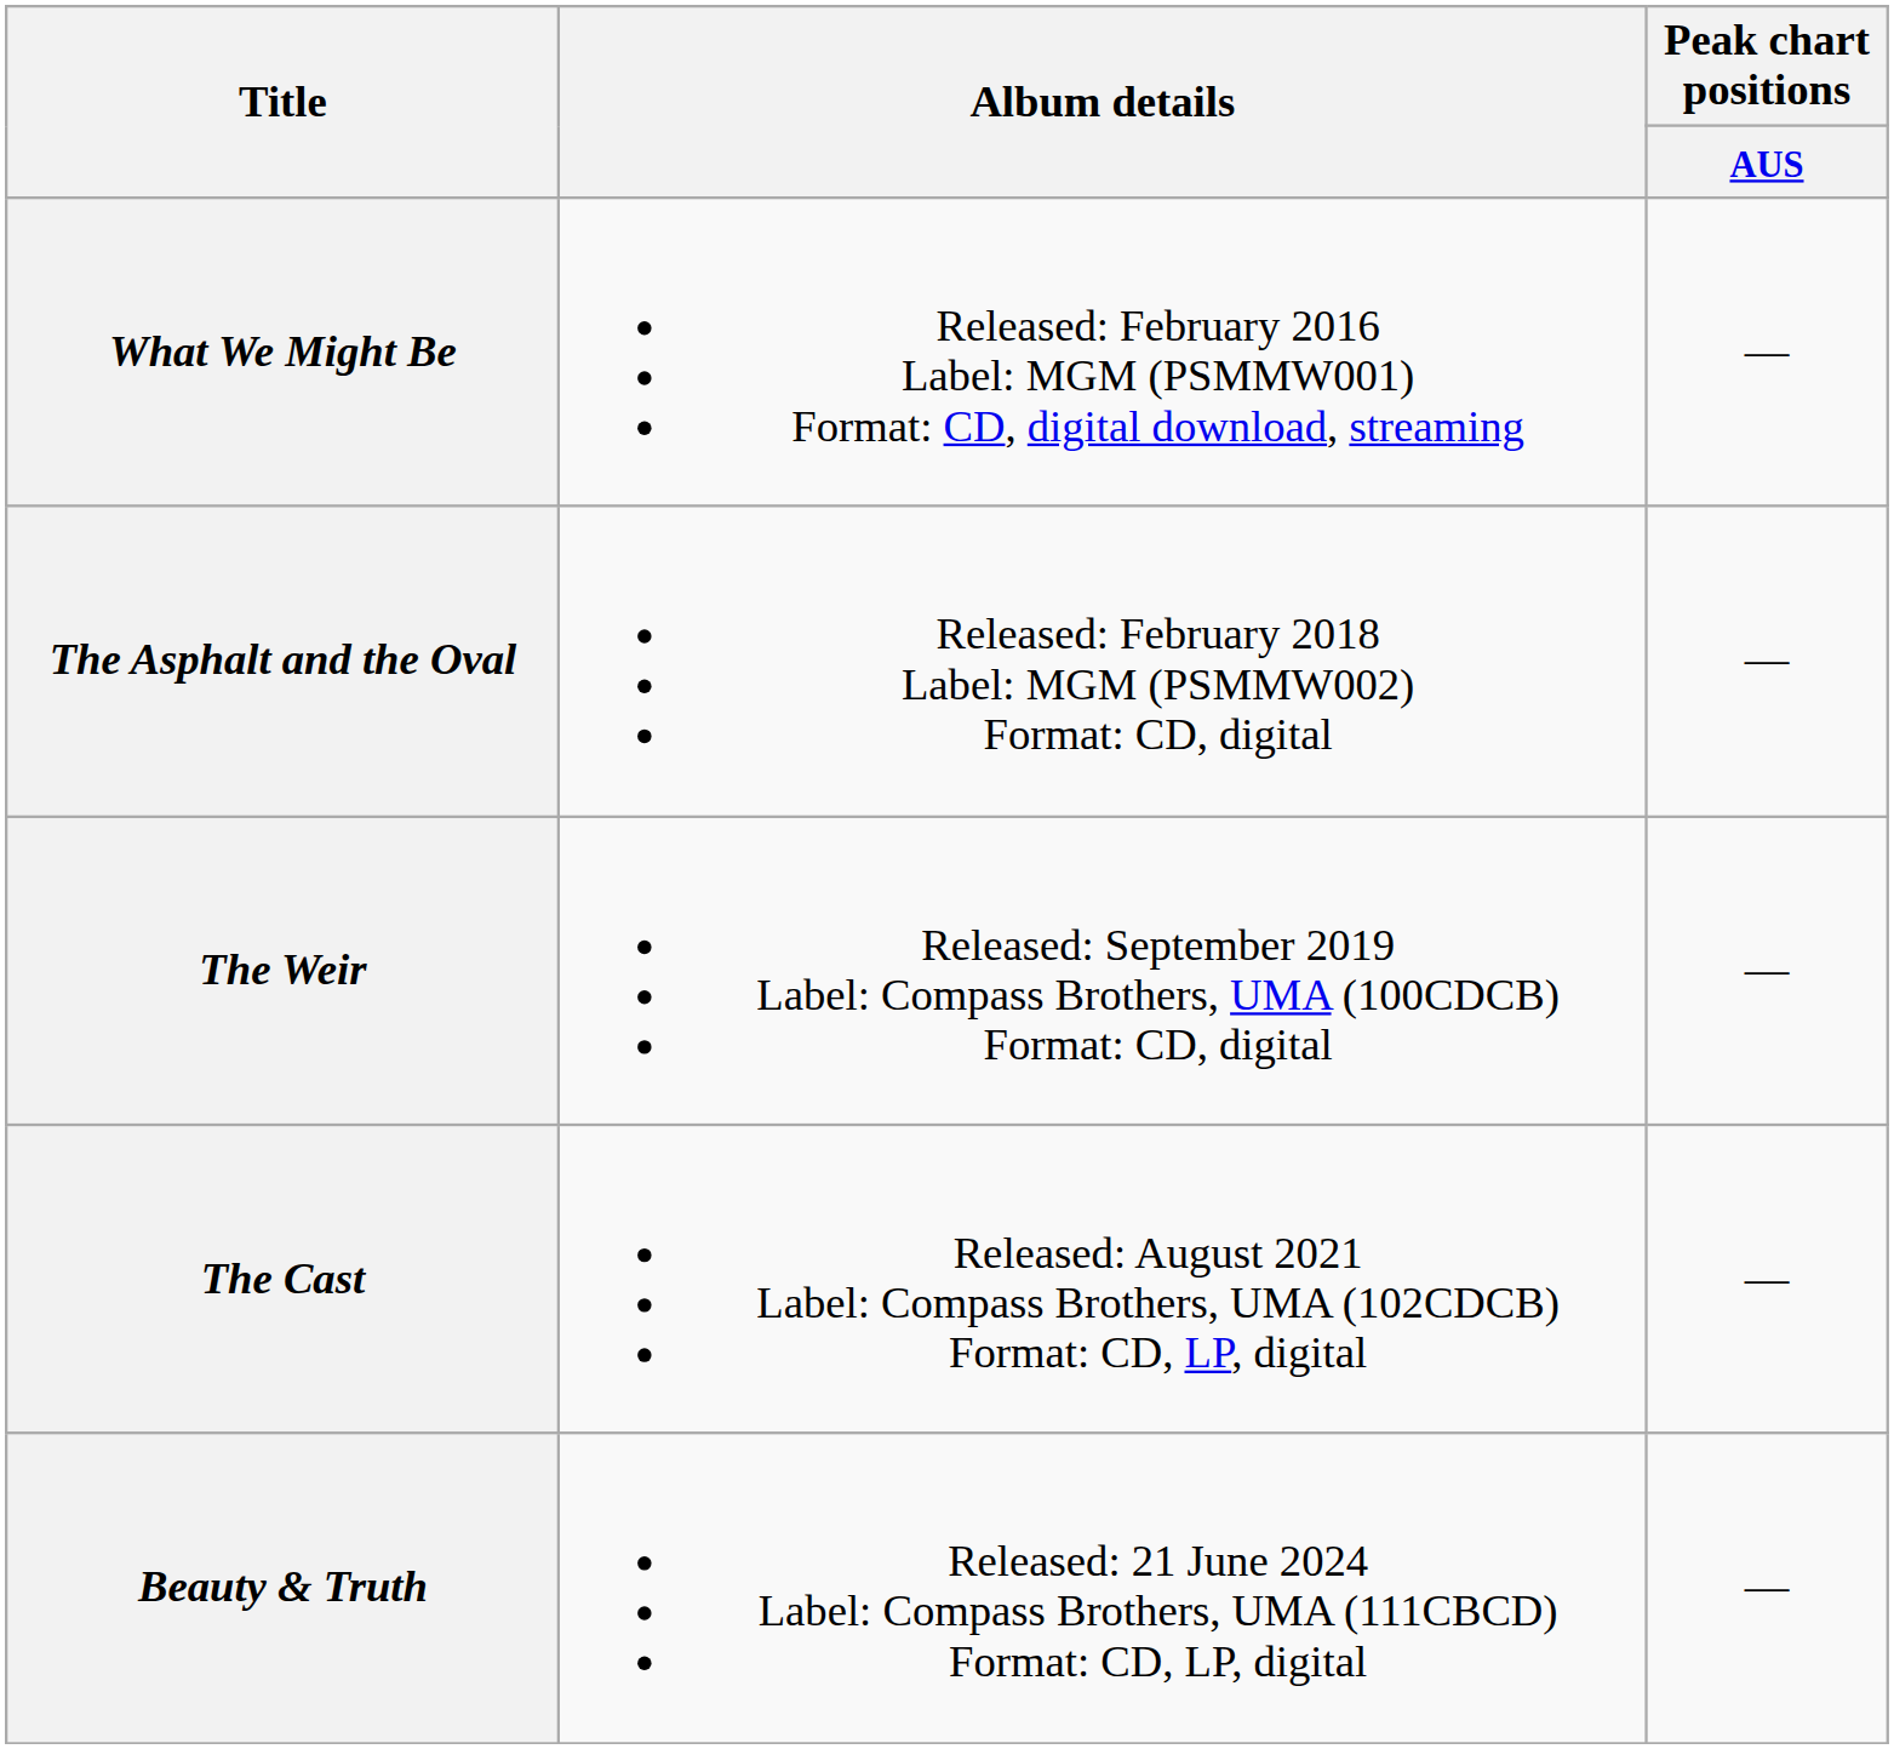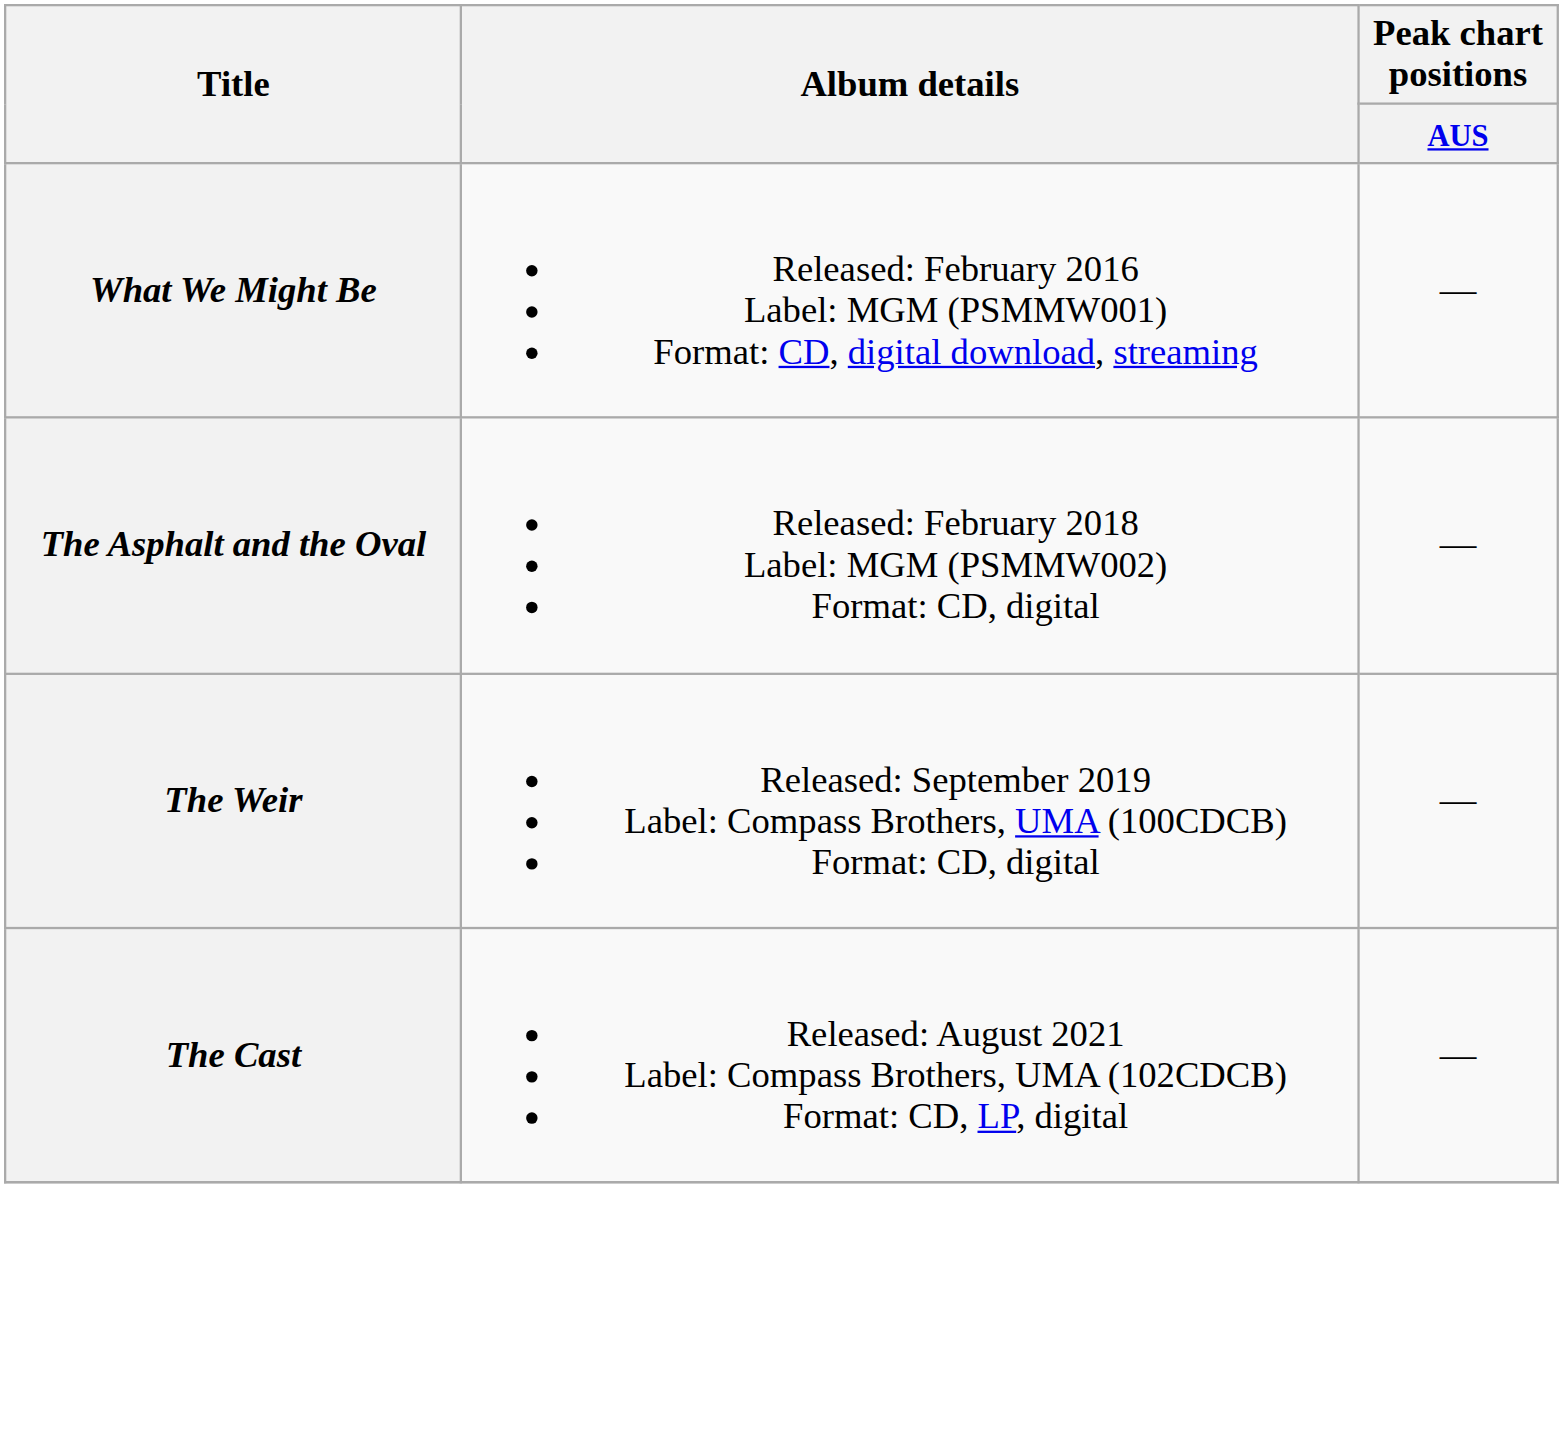- row: Beauty & Truth | Released: 21 June 2024 Label: Compass Brothers, UMA (111CBCD) Format: CD, LP, digital | —
